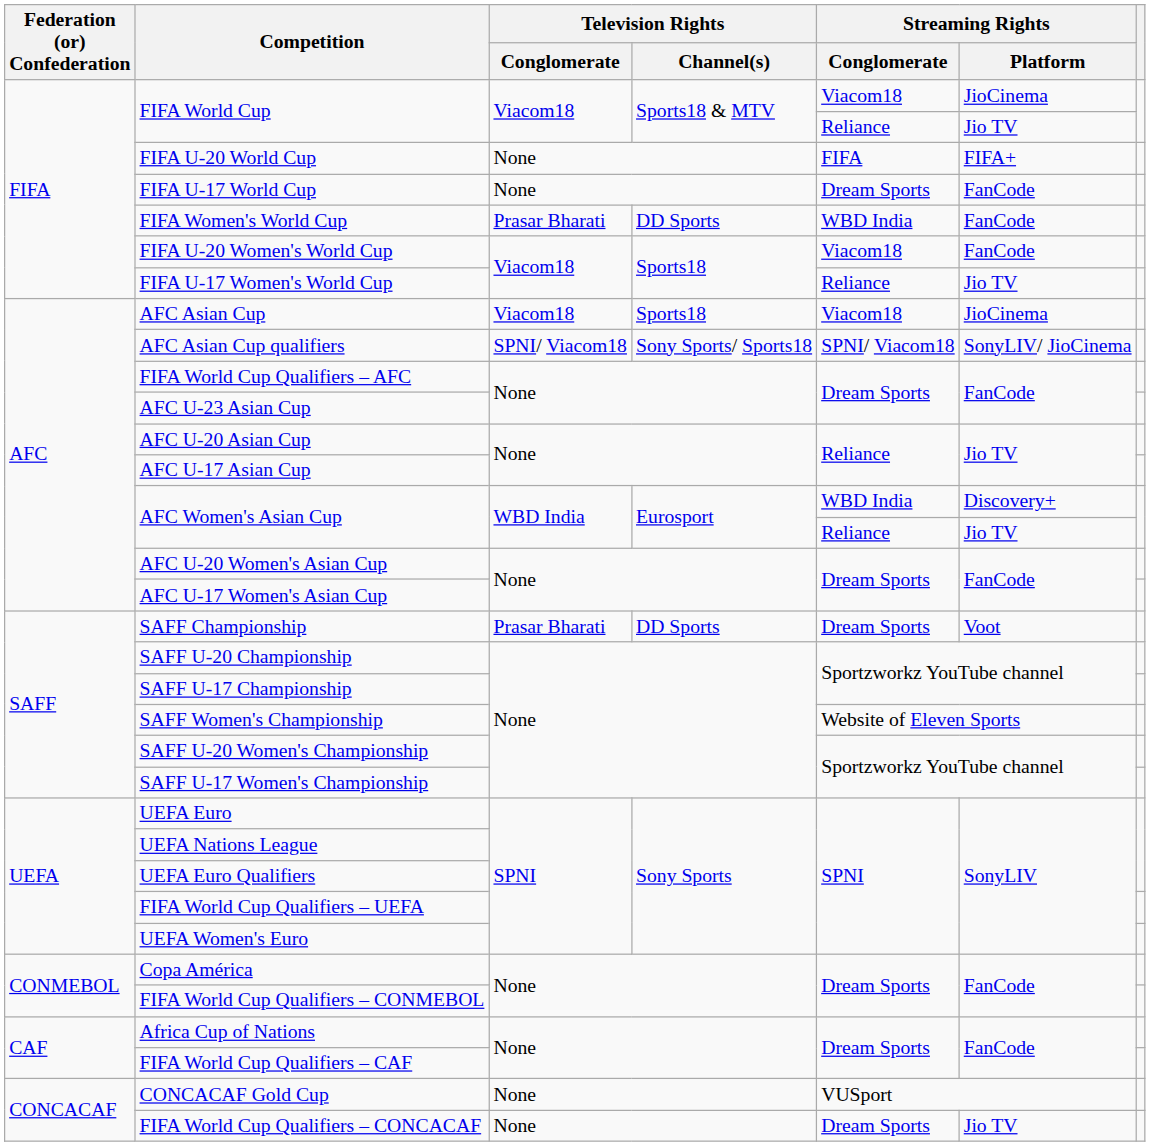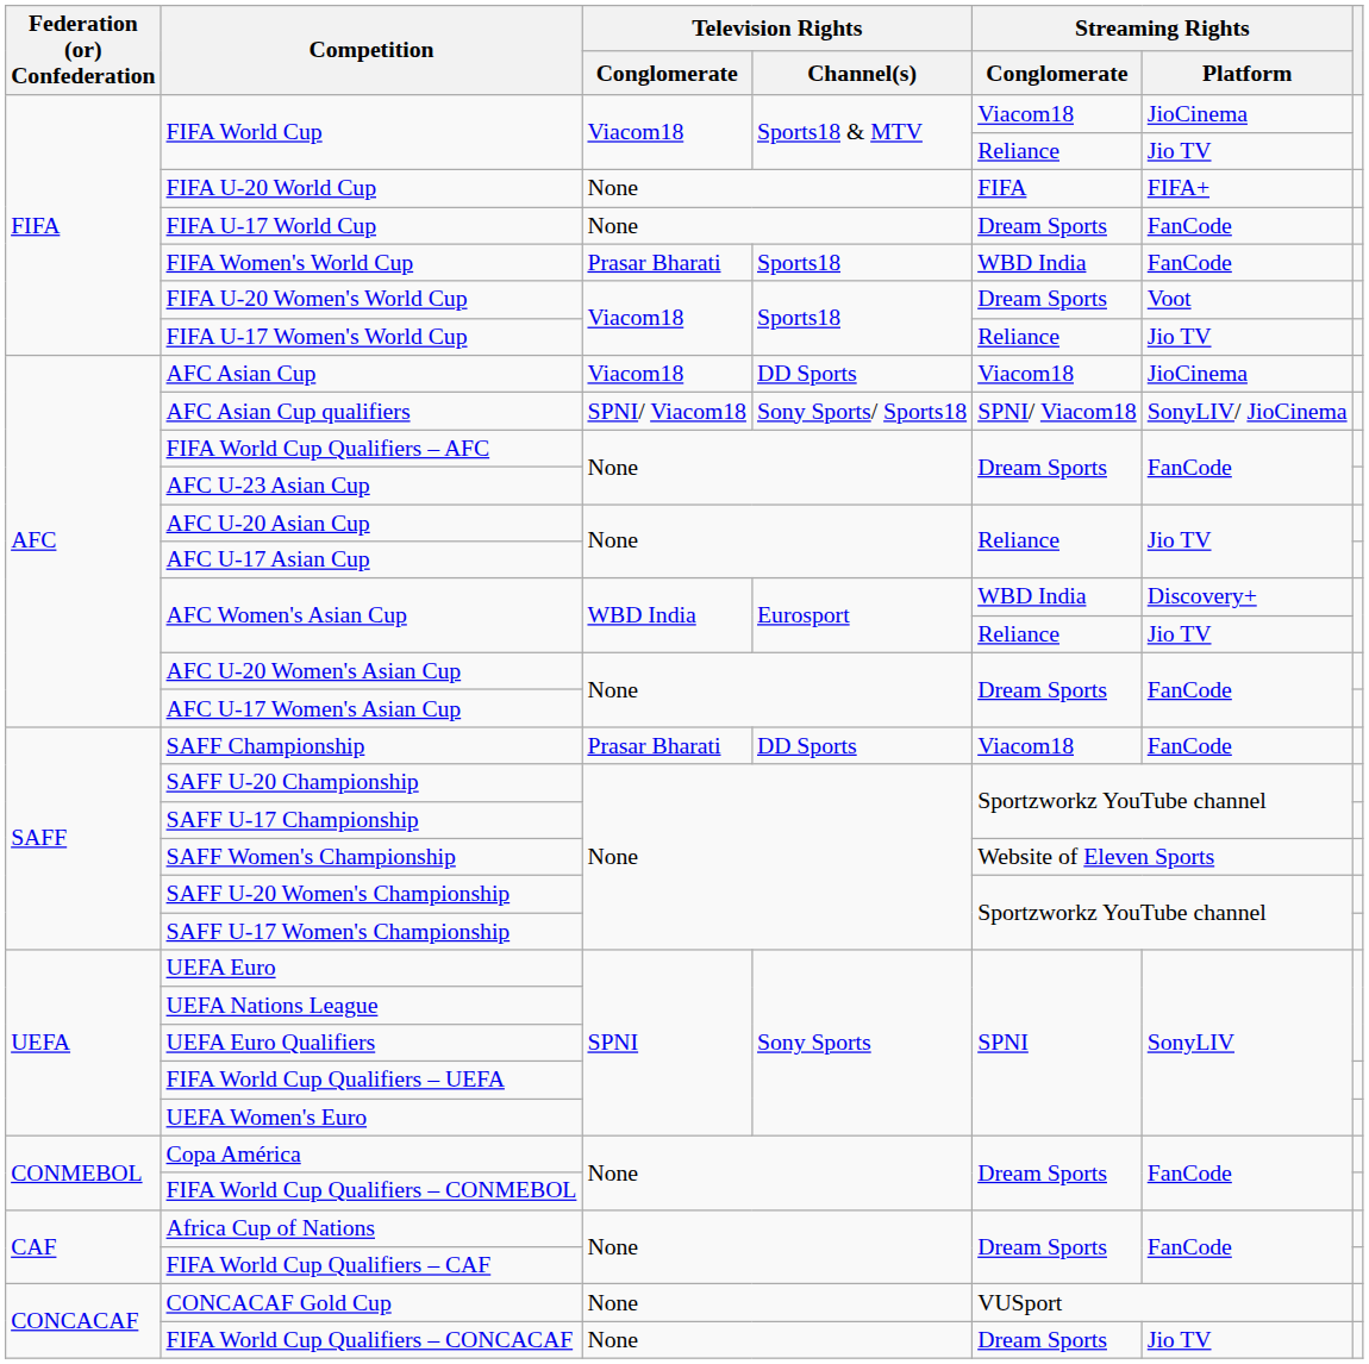FIFA Women's World Cup | Television Rights / Channel(s): DD Sports -> Sports18
FIFA U-20 Women's World Cup | Streaming Rights / Conglomerate: Viacom18 -> Dream Sports
FIFA U-20 Women's World Cup | Streaming Rights / Platform: FanCode -> Voot
AFC Asian Cup | Television Rights / Channel(s): Sports18 -> DD Sports
SAFF Championship | Streaming Rights / Conglomerate: Dream Sports -> Viacom18
SAFF Championship | Streaming Rights / Platform: Voot -> FanCode
